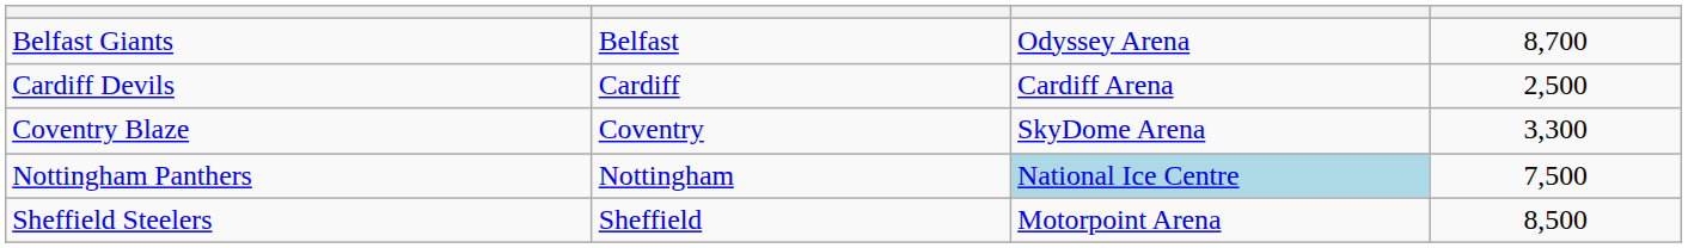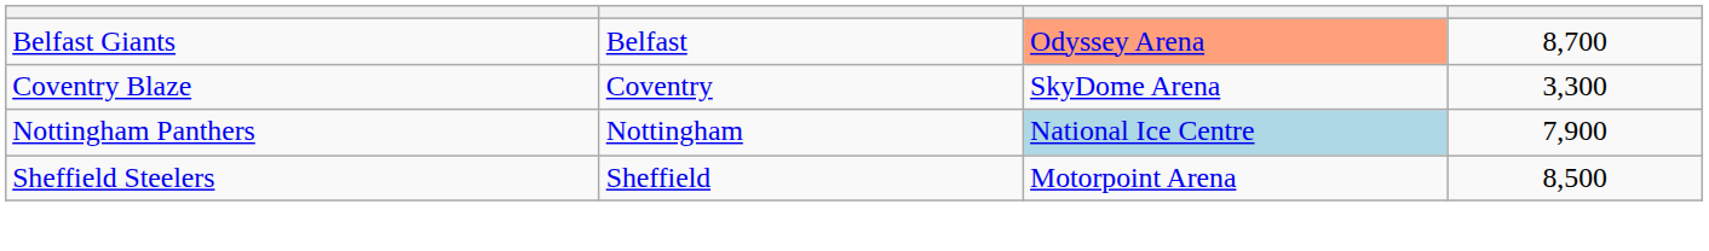Belfast Giants | column 3: no background -> lightsalmon background
- row: Cardiff Devils | Cardiff | Cardiff Arena | 2,500
Nottingham Panthers | column 4: 7,500 -> 7,900
